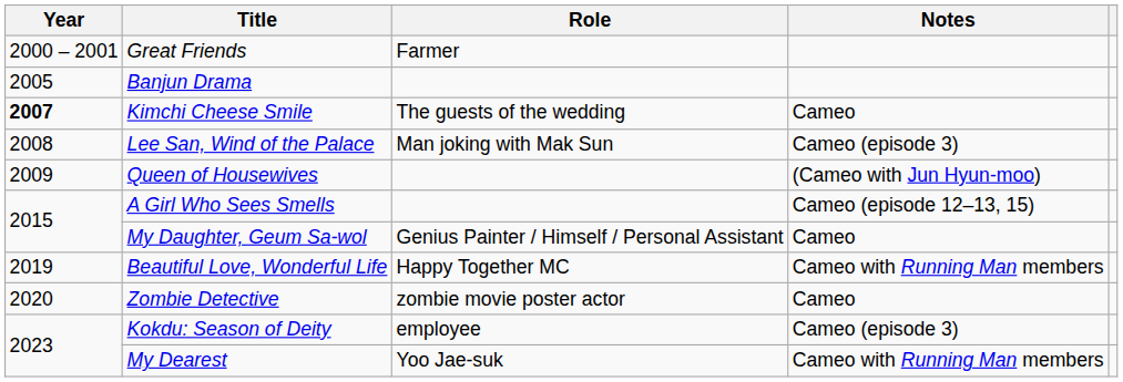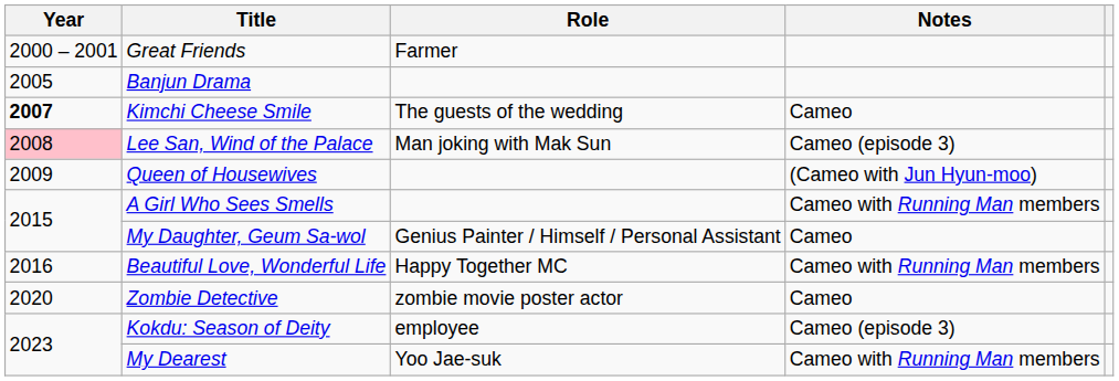Lee San, Wind of the Palace | Year: no background -> pink background
A Girl Who Sees Smells | Notes: Cameo (episode 12–13, 15) -> Cameo with Running Man members
Beautiful Love, Wonderful Life | Year: 2019 -> 2016
